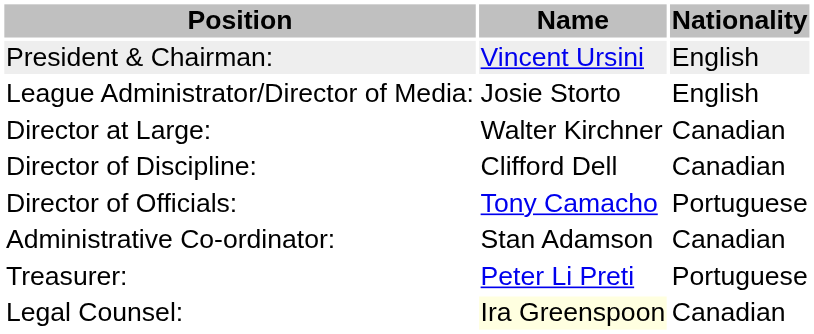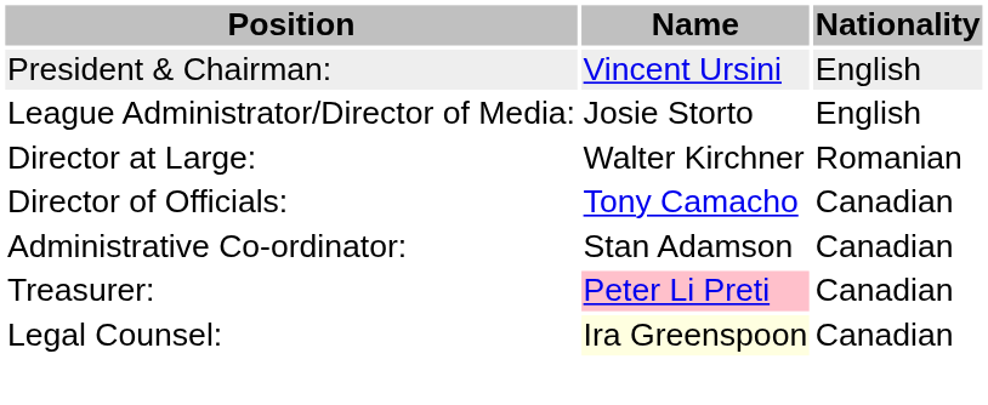Director at Large: | Nationality: Canadian -> Romanian
- row: Director of Discipline: | Clifford Dell | Canadian
Director of Officials: | Nationality: Portuguese -> Canadian
Treasurer: | Name: no background -> pink background
Treasurer: | Nationality: Portuguese -> Canadian
